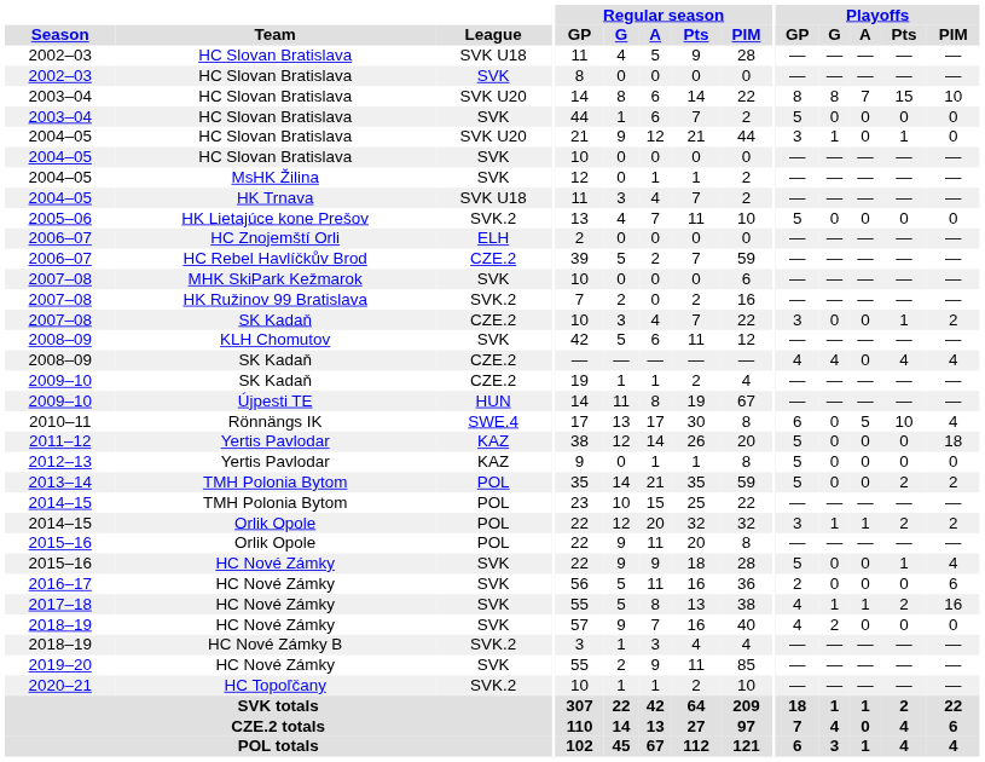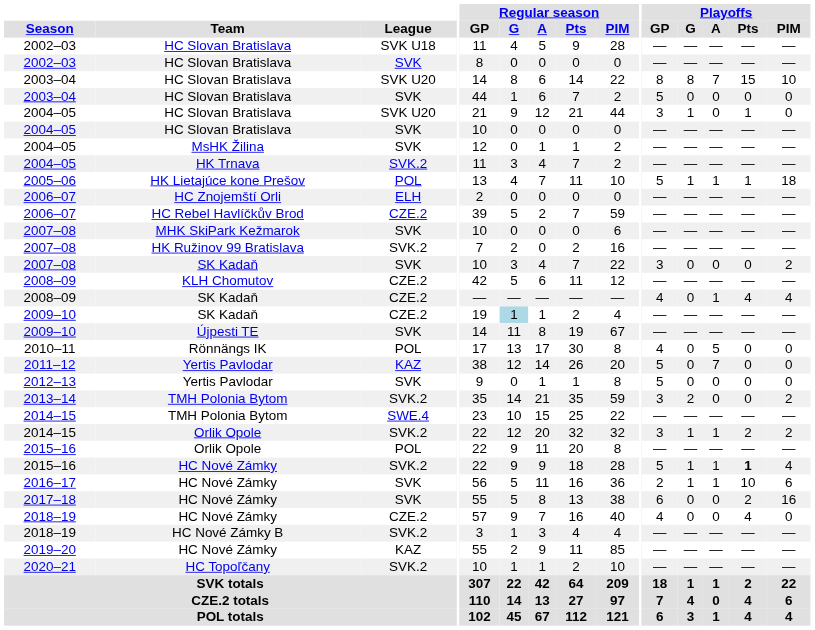2004–05 / HK Trnava | League: SVK U18 -> SVK.2
2005–06 | League: SVK.2 -> POL
2005–06 | Playoffs / G: 0 -> 1
2005–06 | Playoffs / A: 0 -> 1
2005–06 | Playoffs / Pts: 0 -> 1
2005–06 | Playoffs / PIM: 0 -> 18
2007–08 / SK Kadaň | League: CZE.2 -> SVK
2007–08 / SK Kadaň | Playoffs / Pts: 1 -> 0
2008–09 / KLH Chomutov | League: SVK -> CZE.2
2008–09 / SK Kadaň | Playoffs / G: 4 -> 0
2008–09 / SK Kadaň | Playoffs / A: 0 -> 1
2009–10 / SK Kadaň | Regular season / G: no background -> lightblue background
2009–10 / Újpesti TE | League: HUN -> SVK
2010–11 | League: SWE.4 -> POL
2010–11 | Playoffs / GP: 6 -> 4
2010–11 | Playoffs / Pts: 10 -> 0
2010–11 | Playoffs / PIM: 4 -> 0
2011–12 | Playoffs / A: 0 -> 7
2011–12 | Playoffs / PIM: 18 -> 0
2012–13 | League: KAZ -> SVK
2013–14 | League: POL -> SVK.2
2013–14 | Playoffs / GP: 5 -> 3
2013–14 | Playoffs / G: 0 -> 2
2013–14 | Playoffs / Pts: 2 -> 0
2014–15 / TMH Polonia Bytom | League: POL -> SWE.4
2014–15 / Orlik Opole | League: POL -> SVK.2
2015–16 / HC Nové Zámky | League: SVK -> SVK.2
2015–16 / HC Nové Zámky | Playoffs / G: 0 -> 1
2015–16 / HC Nové Zámky | Playoffs / A: 0 -> 1
2015–16 / HC Nové Zámky | Playoffs / Pts: normal -> bold
2016–17 | Playoffs / G: 0 -> 1
2016–17 | Playoffs / A: 0 -> 1
2016–17 | Playoffs / Pts: 0 -> 10
2017–18 | Playoffs / GP: 4 -> 6
2017–18 | Playoffs / G: 1 -> 0
2017–18 | Playoffs / A: 1 -> 0
2018–19 / HC Nové Zámky | League: SVK -> CZE.2
2018–19 / HC Nové Zámky | Playoffs / G: 2 -> 0
2018–19 / HC Nové Zámky | Playoffs / Pts: 0 -> 4
2019–20 | League: SVK -> KAZ
